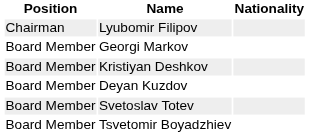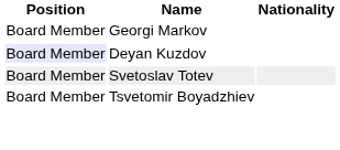- row: Chairman | Lyubomir Filipov
- row: Board Member | Kristiyan Deshkov
Deyan Kuzdov | Position: no background -> lavender background
